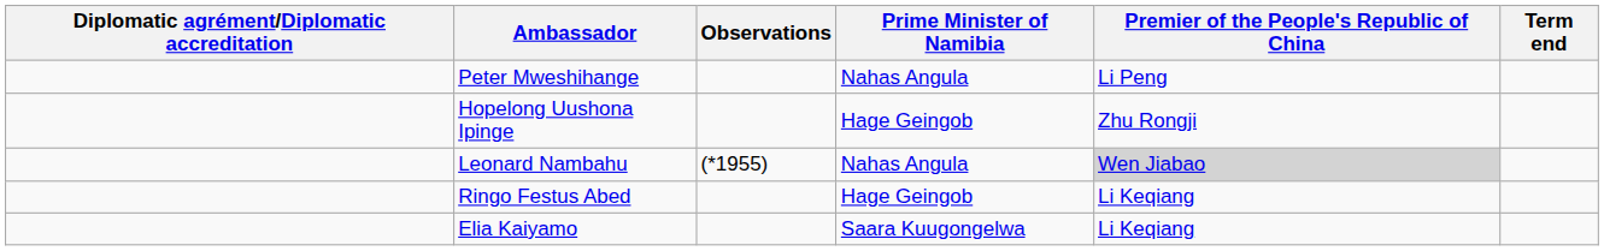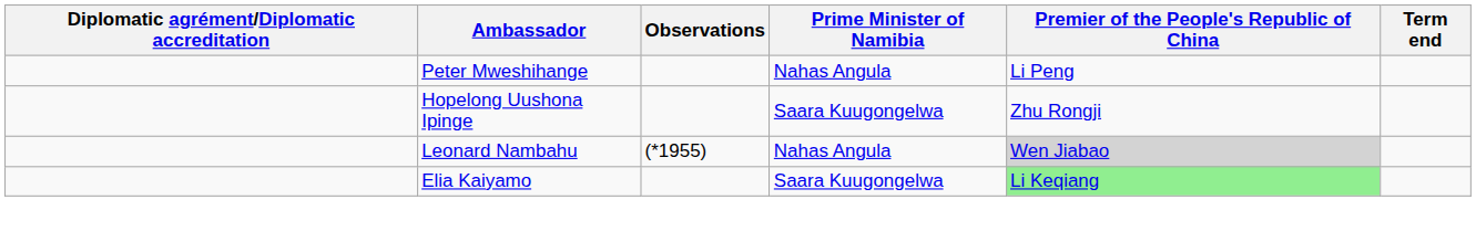Hopelong Uushona Ipinge | Prime Minister of Namibia: Hage Geingob -> Saara Kuugongelwa
- row: Ringo Festus Abed | Hage Geingob | Li Keqiang
Elia Kaiyamo | Premier of the People's Republic of China: no background -> lightgreen background
